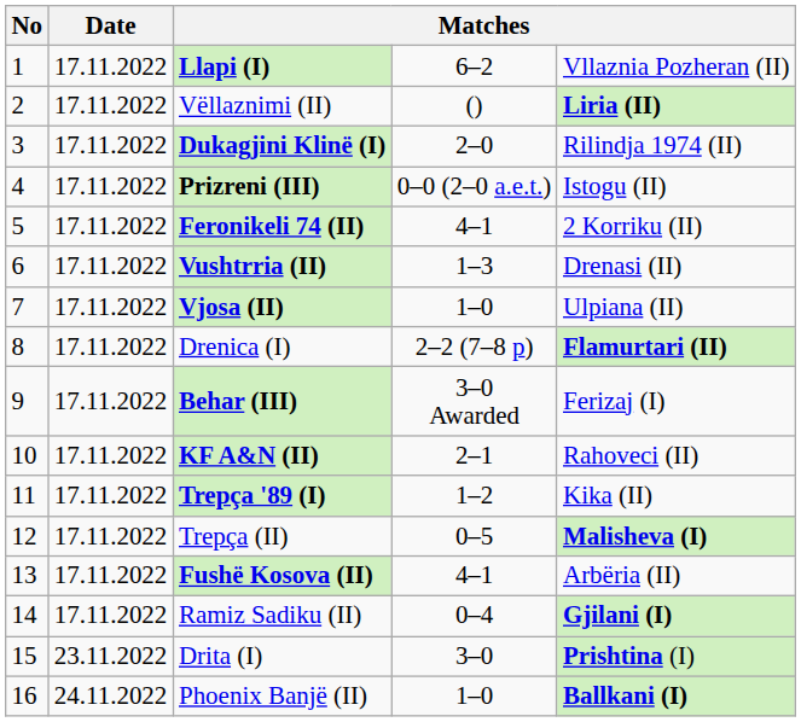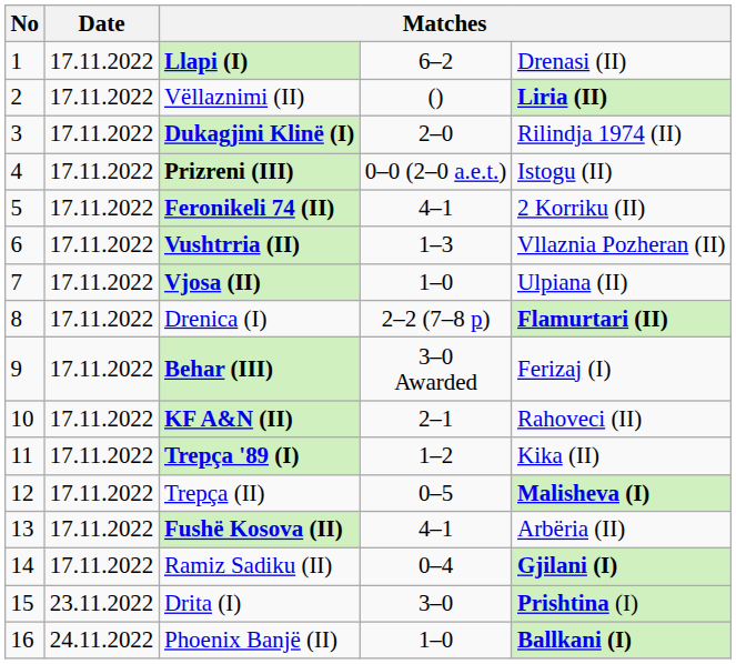Llapi (I) | column 5: Vllaznia Pozheran (II) -> Drenasi (II)
Vushtrria (II) | column 5: Drenasi (II) -> Vllaznia Pozheran (II)
